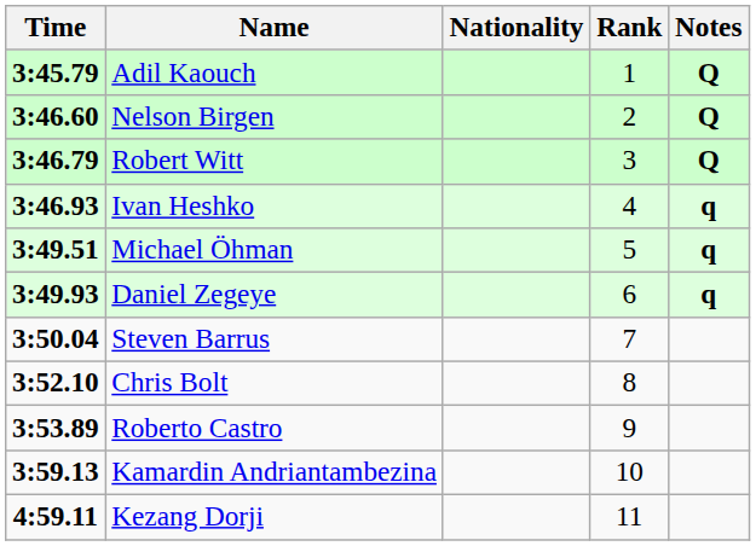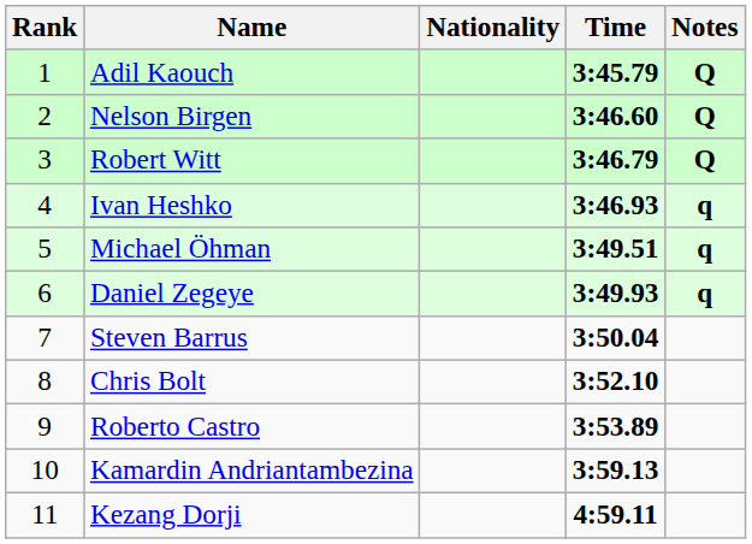columns swapped: Rank <-> Time
